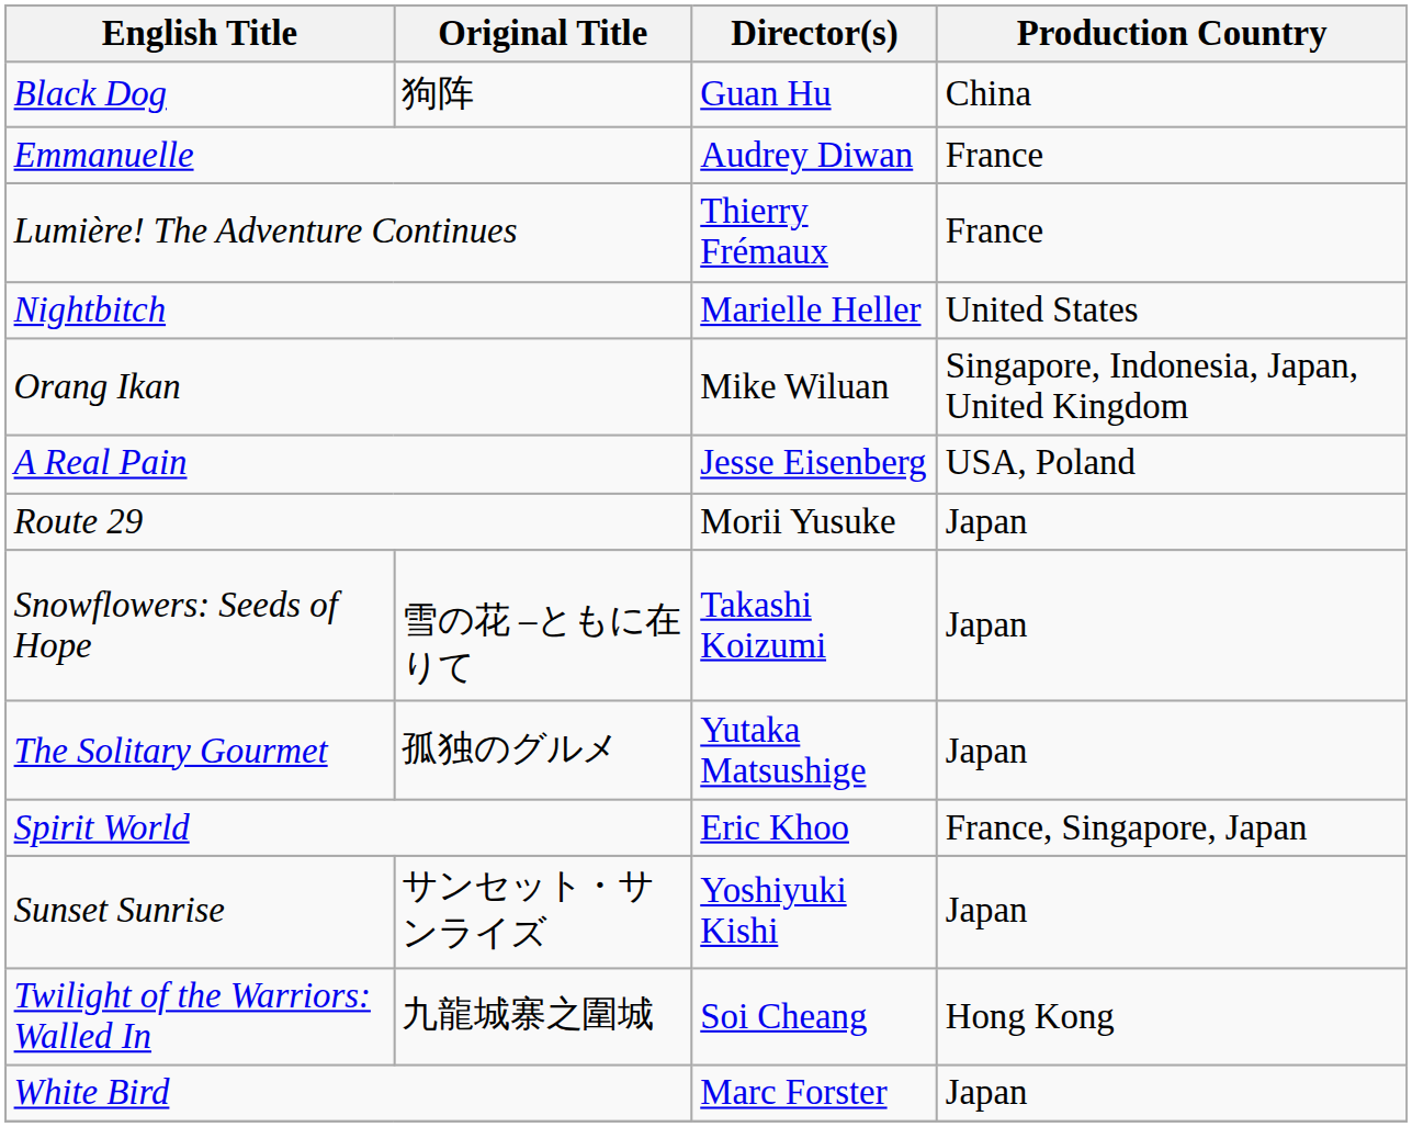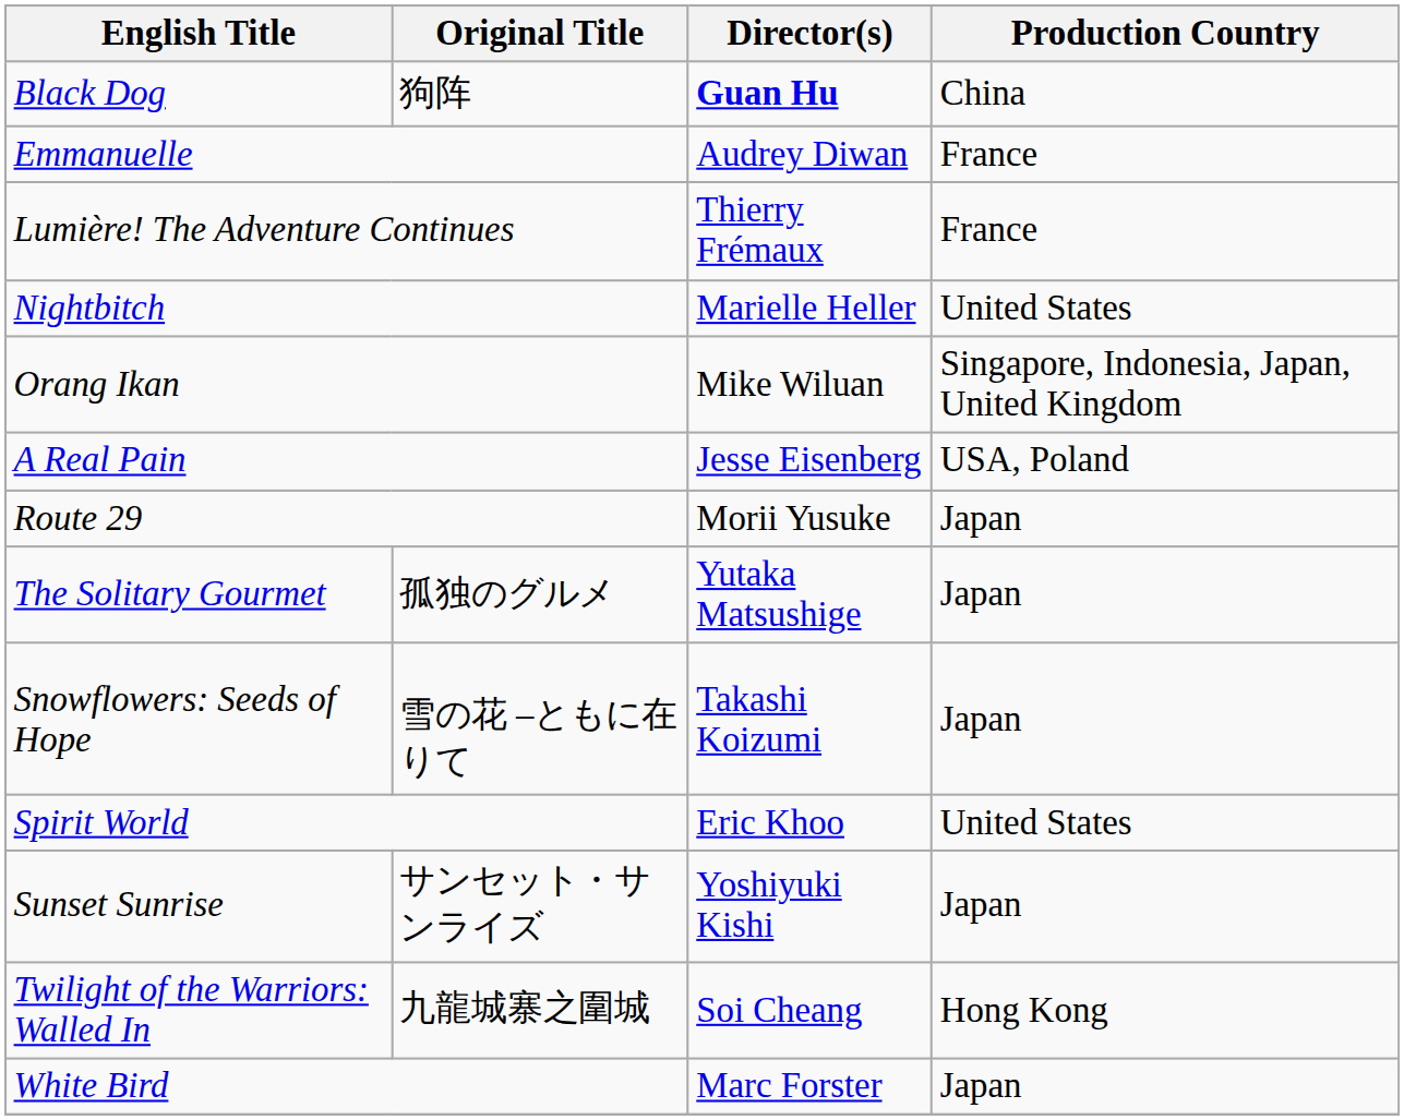Black Dog | Director(s): normal -> bold
rows swapped: Snowflowers: Seeds of Hope <-> The Solitary Gourmet
Spirit World | Production Country: France, Singapore, Japan -> United States
